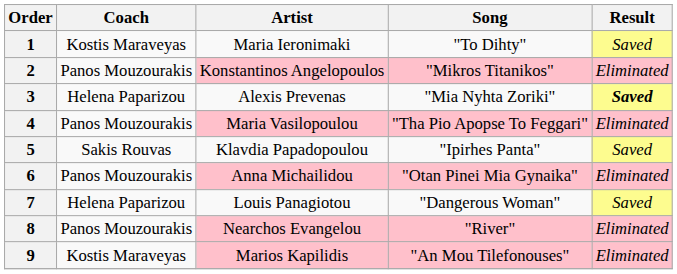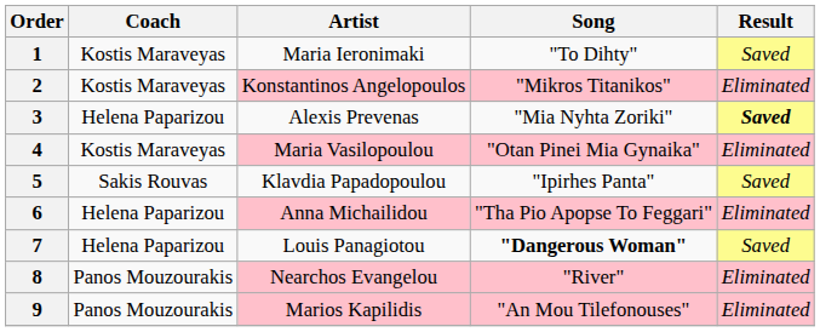2 | Coach: Panos Mouzourakis -> Kostis Maraveyas
4 | Coach: Panos Mouzourakis -> Kostis Maraveyas
4 | Song: "Tha Pio Apopse To Feggari" -> "Otan Pinei Mia Gynaika"
6 | Coach: Panos Mouzourakis -> Helena Paparizou
6 | Song: "Otan Pinei Mia Gynaika" -> "Tha Pio Apopse To Feggari"
7 | Song: normal -> bold
9 | Coach: Kostis Maraveyas -> Panos Mouzourakis
